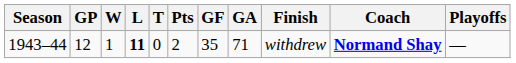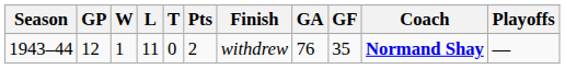columns swapped: GF <-> Finish
1943–44 | L: bold -> normal
1943–44 | GA: 71 -> 76
